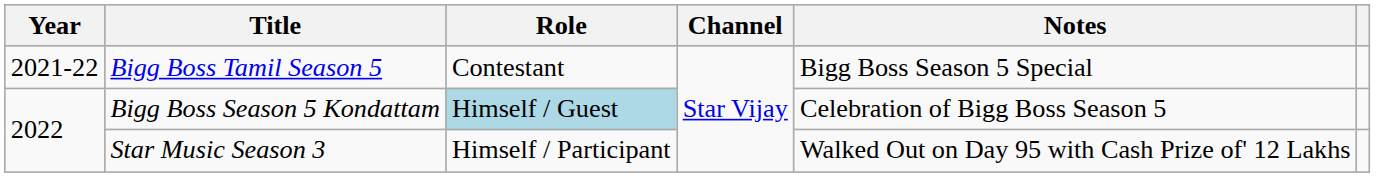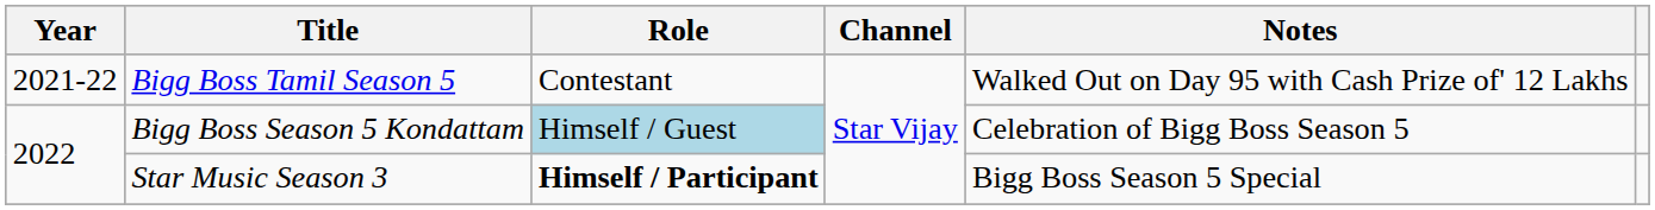Bigg Boss Tamil Season 5 | Notes: Bigg Boss Season 5 Special -> Walked Out on Day 95 with Cash Prize of' 12 Lakhs
Star Music Season 3 | Role: normal -> bold
Star Music Season 3 | Notes: Walked Out on Day 95 with Cash Prize of' 12 Lakhs -> Bigg Boss Season 5 Special
